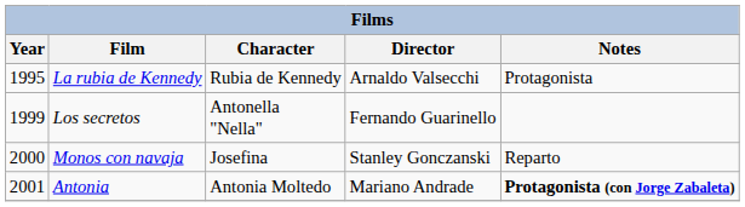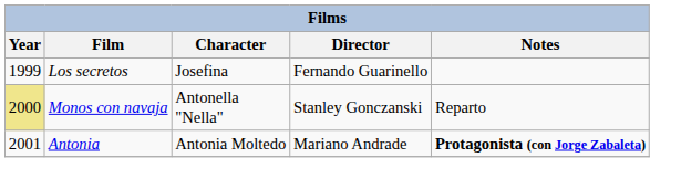- row: 1995 | La rubia de Kennedy | Rubia de Kennedy | Arnaldo Valsecchi | Protagonista
Los secretos | Character: Antonella "Nella" -> Josefina
Monos con navaja | Year: no background -> khaki background
Monos con navaja | Character: Josefina -> Antonella "Nella"
